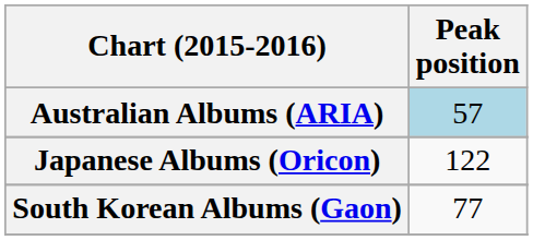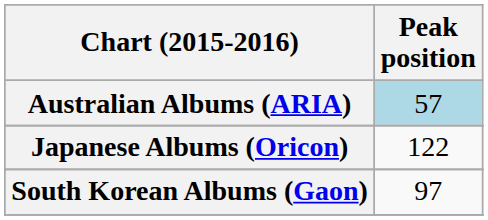South Korean Albums (Gaon) | Peak position: 77 -> 97
